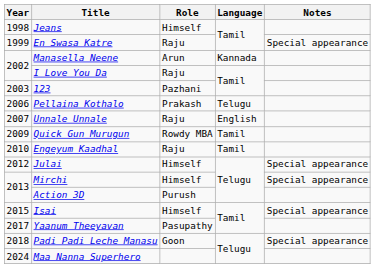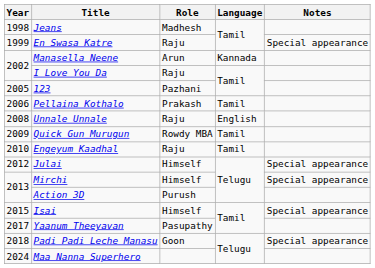Jeans | Role: Himself -> Madhesh
123 | Year: 2003 -> 2005
Pellaina Kothalo | Language: Telugu -> Tamil
Unnale Unnale | Year: 2007 -> 2008
